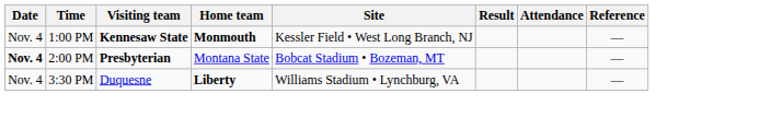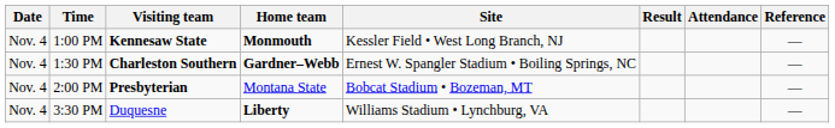+ row: Nov. 4 | 1:30 PM | Charleston Southern | Gardner–Webb | Ernest W. Spangler Stadium • Boiling Springs, NC | —
2:00 PM | Date: bold -> normal
